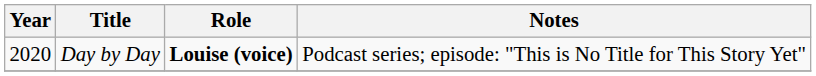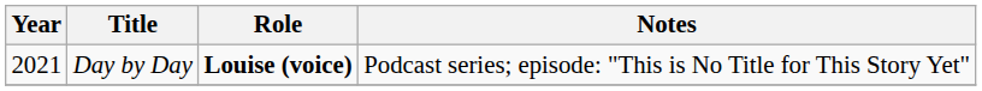Day by Day | Year: 2020 -> 2021
